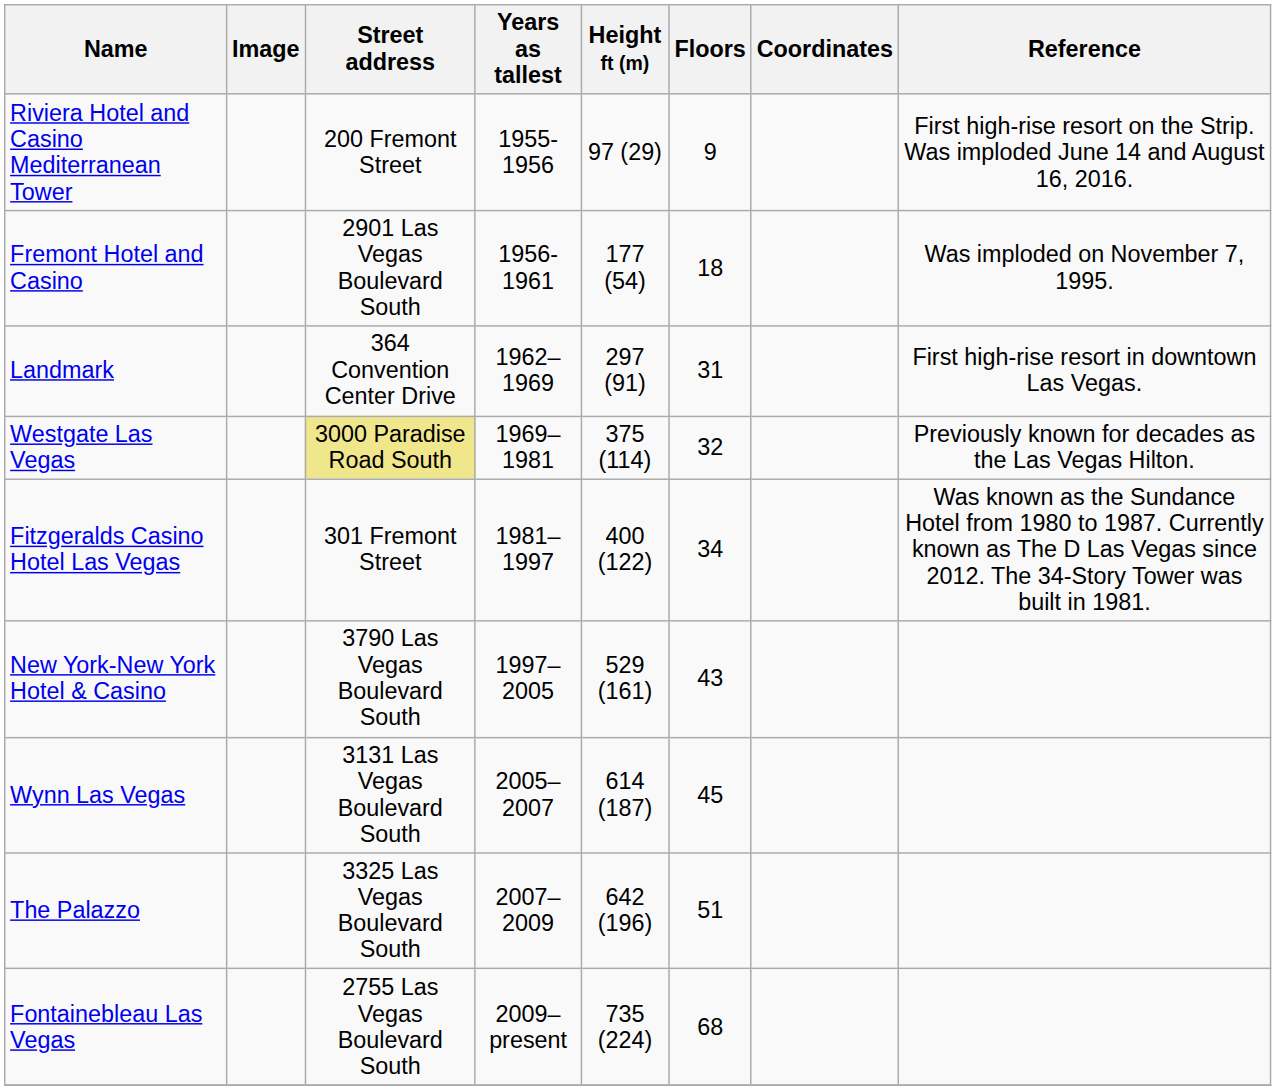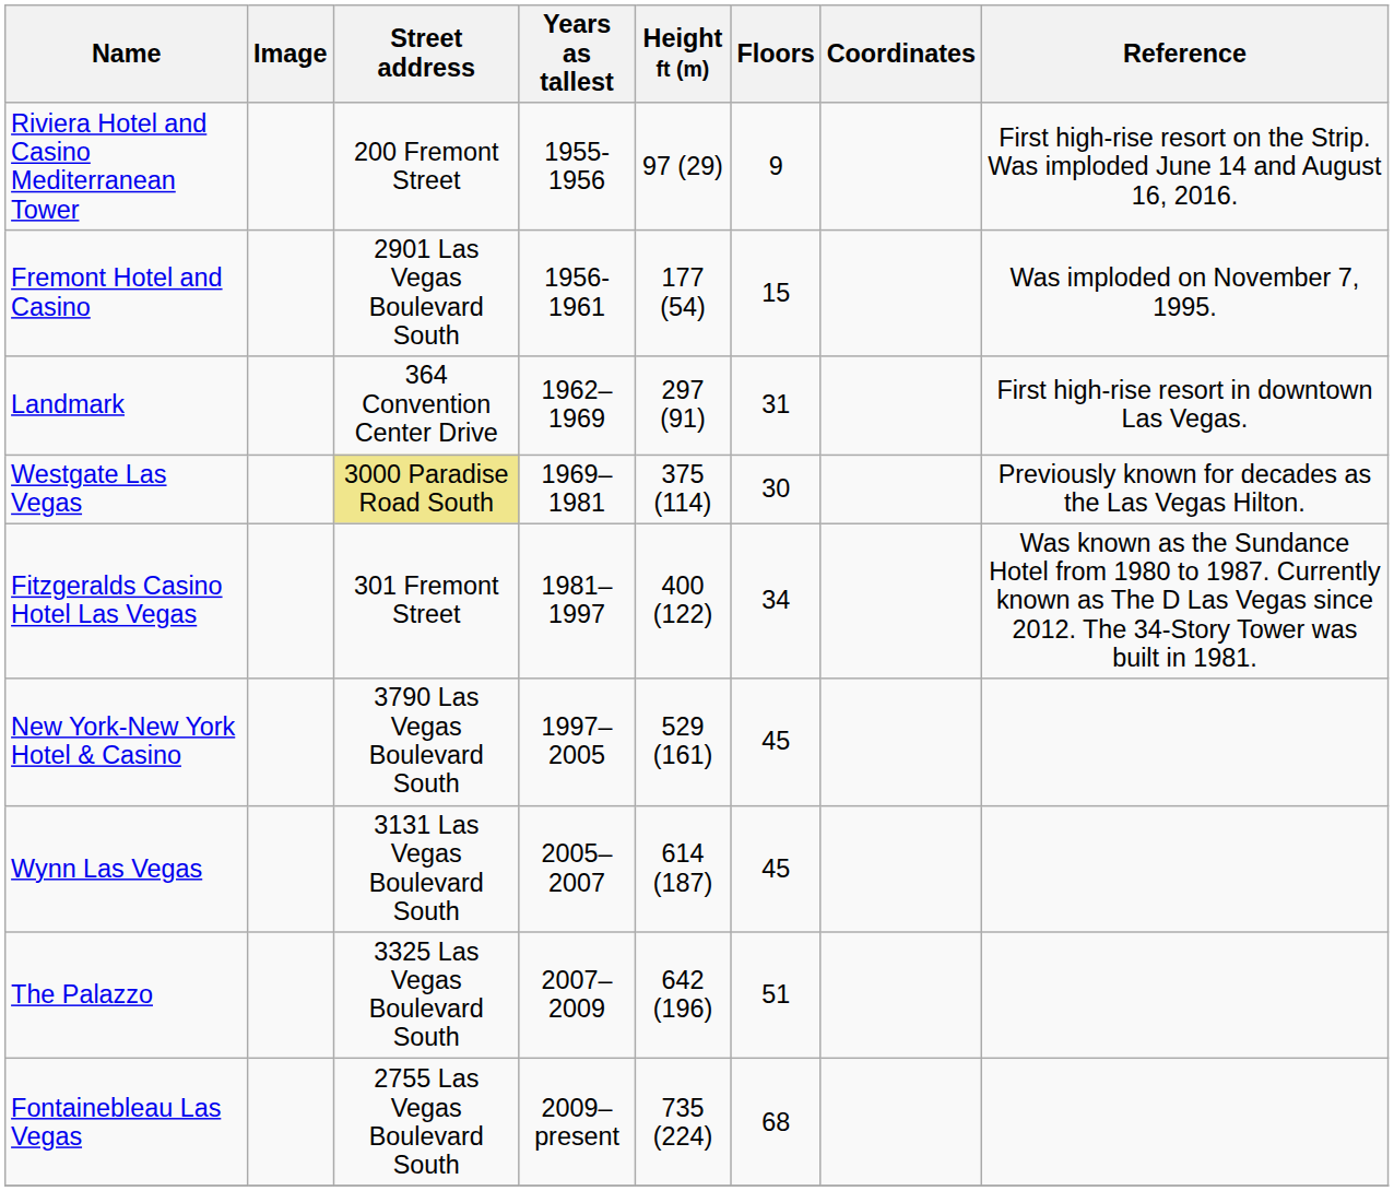Fremont Hotel and Casino | Floors: 18 -> 15
Westgate Las Vegas | Floors: 32 -> 30
New York-New York Hotel & Casino | Floors: 43 -> 45
